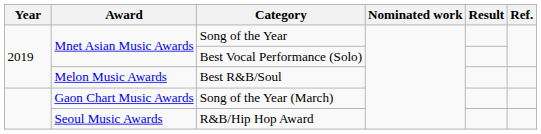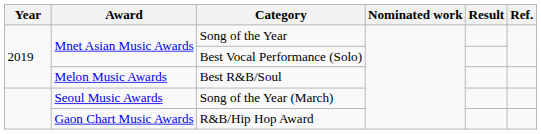Song of the Year (March) | Award: Gaon Chart Music Awards -> Seoul Music Awards
R&B/Hip Hop Award | Award: Seoul Music Awards -> Gaon Chart Music Awards
